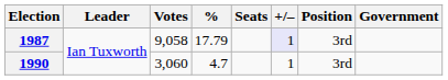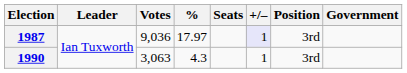1987 | Votes: 9,058 -> 9,036
1987 | %: 17.79 -> 17.97
1990 | Votes: 3,060 -> 3,063
1990 | %: 4.7 -> 4.3
